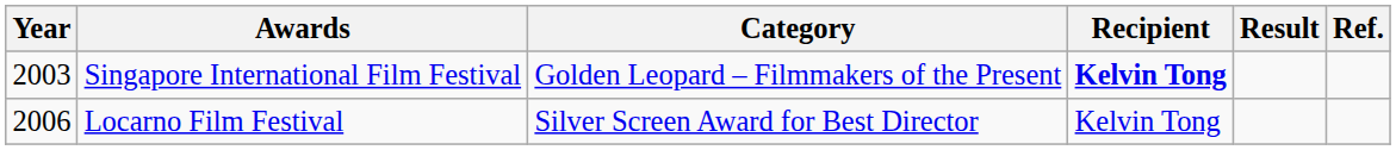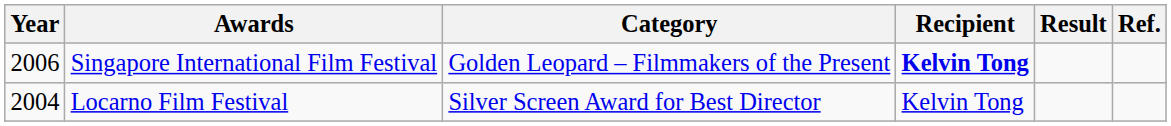Singapore International Film Festival | Year: 2003 -> 2006
Locarno Film Festival | Year: 2006 -> 2004
